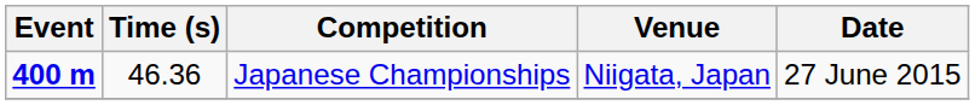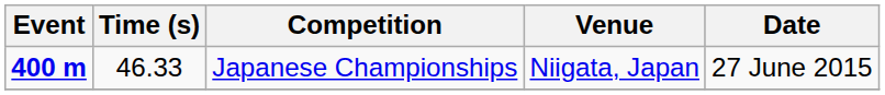Japanese Championships | Time (s): 46.36 -> 46.33
